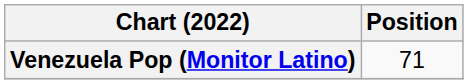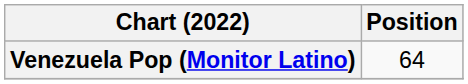Venezuela Pop (Monitor Latino) | Position: 71 -> 64
